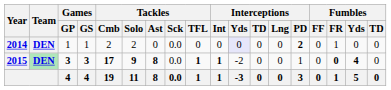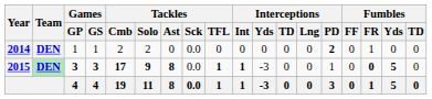2014 | Interceptions / Yds: lavender background -> no background
2015 | Interceptions / Yds: -2 -> -3
2015 | Fumbles / Yds: 4 -> 5
